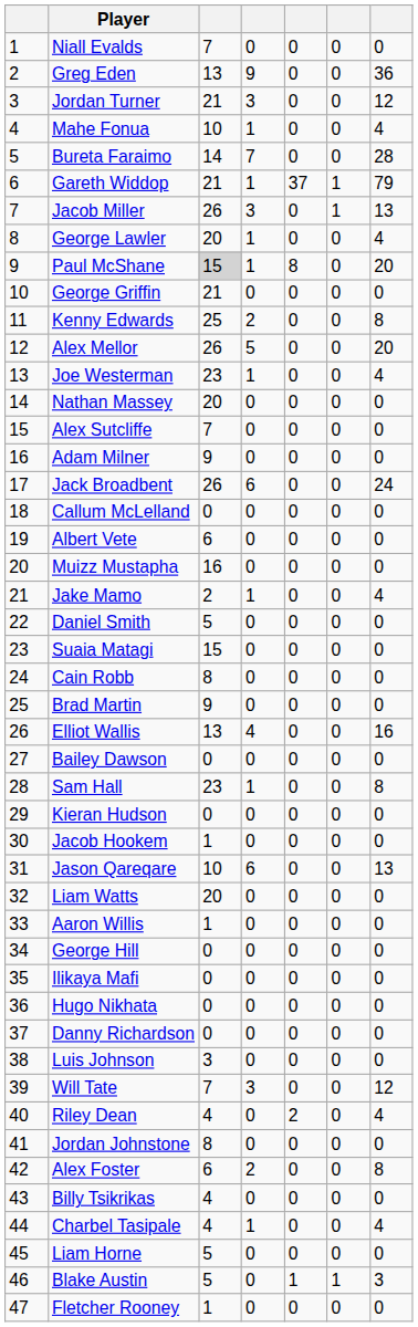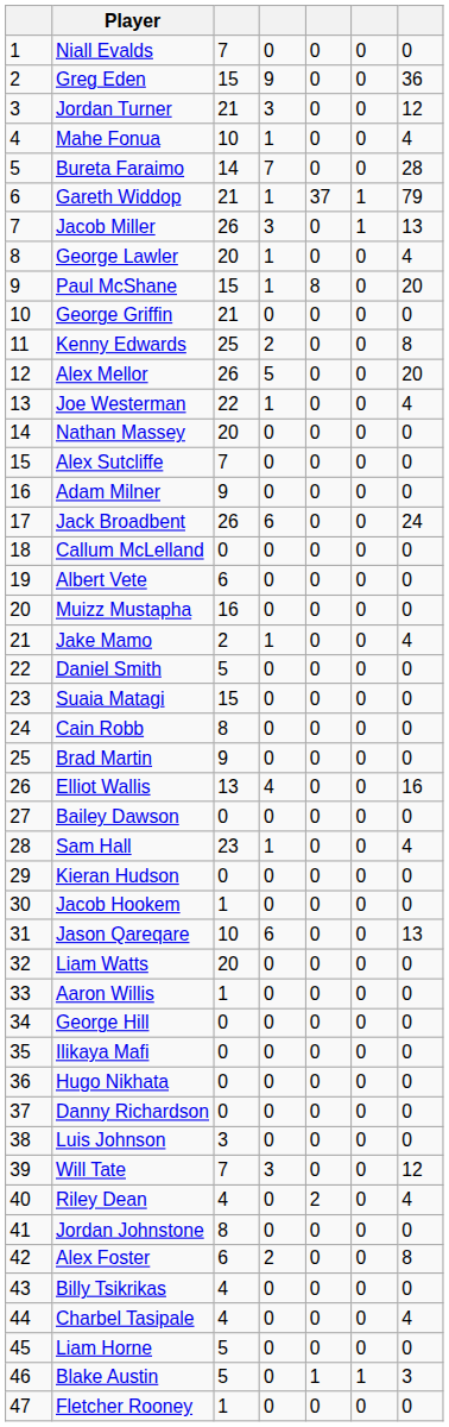Greg Eden | column 3: 13 -> 15
Paul McShane | column 3: lightgrey background -> no background
Joe Westerman | column 3: 23 -> 22
Sam Hall | column 7: 8 -> 4
Charbel Tasipale | column 4: 1 -> 0
